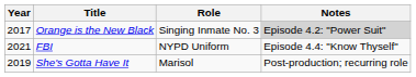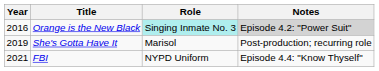Orange is the New Black | Year: 2017 -> 2016
Orange is the New Black | Role: no background -> paleturquoise background
rows swapped: She's Gotta Have It <-> FBI
